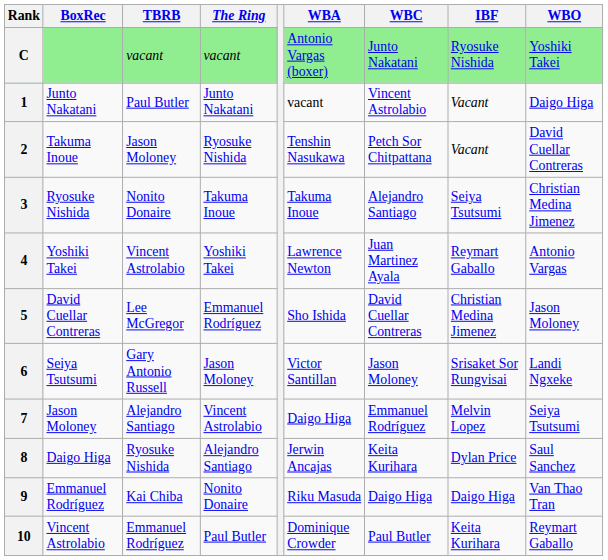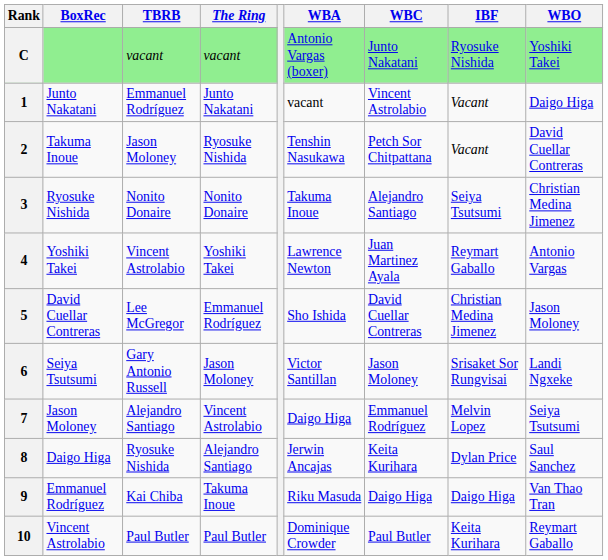1 | TBRB: Paul Butler -> Emmanuel Rodríguez
3 | The Ring: Takuma Inoue -> Nonito Donaire
9 | The Ring: Nonito Donaire -> Takuma Inoue
10 | TBRB: Emmanuel Rodríguez -> Paul Butler
